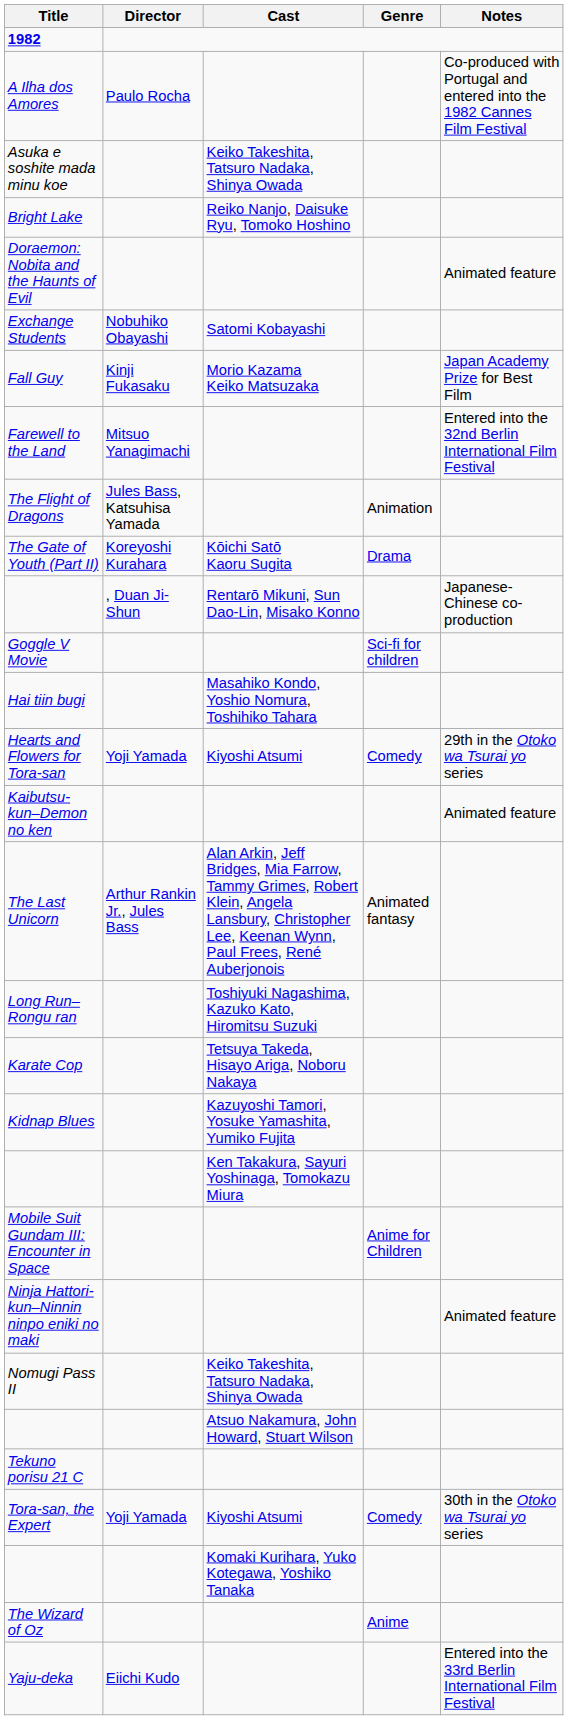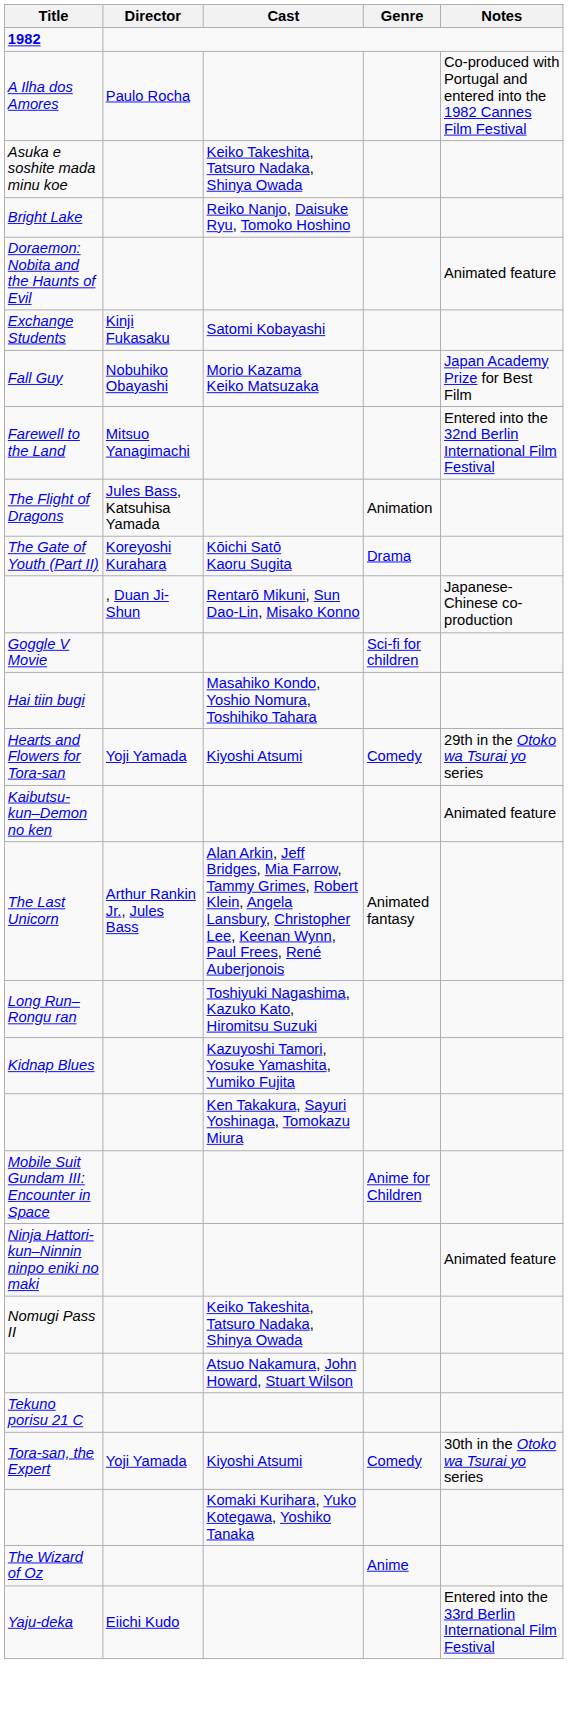Exchange Students | Director: Nobuhiko Obayashi -> Kinji Fukasaku
Fall Guy | Director: Kinji Fukasaku -> Nobuhiko Obayashi
- row: Karate Cop | Tetsuya Takeda, Hisayo Ariga, Noboru Nakaya
